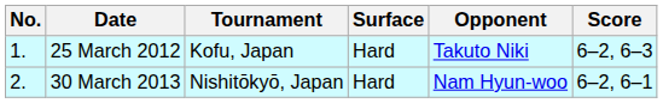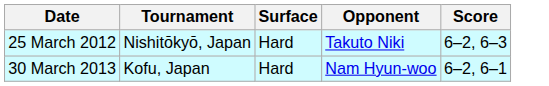- column: No. | 1. | 2.
25 March 2012 | Tournament: Kofu, Japan -> Nishitōkyō, Japan
30 March 2013 | Tournament: Nishitōkyō, Japan -> Kofu, Japan
